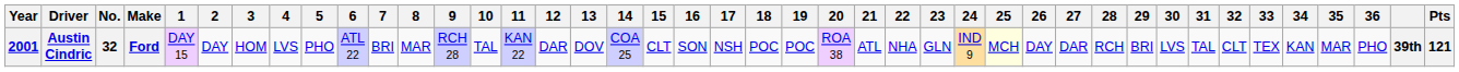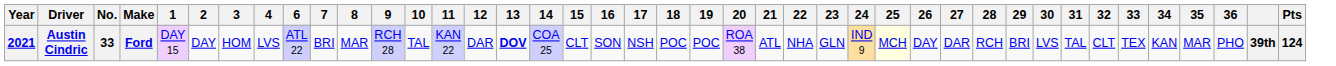- column: 5 | PHO
Austin Cindric | Year: 2001 -> 2021
Austin Cindric | No.: 32 -> 33
Austin Cindric | 13: normal -> bold
Austin Cindric | Pts: 121 -> 124
